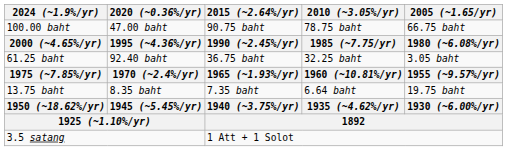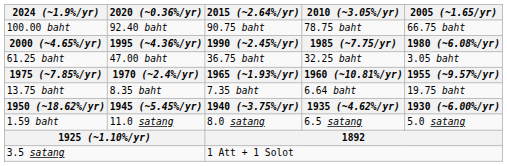100.00 baht | 2020 (~0.36%/yr): 47.00 baht -> 92.40 baht
61.25 baht | 2020 (~0.36%/yr): 92.40 baht -> 47.00 baht
+ row: 1.59 baht | 11.0 satang | 8.0 satang | 6.5 satang | 5.0 satang
